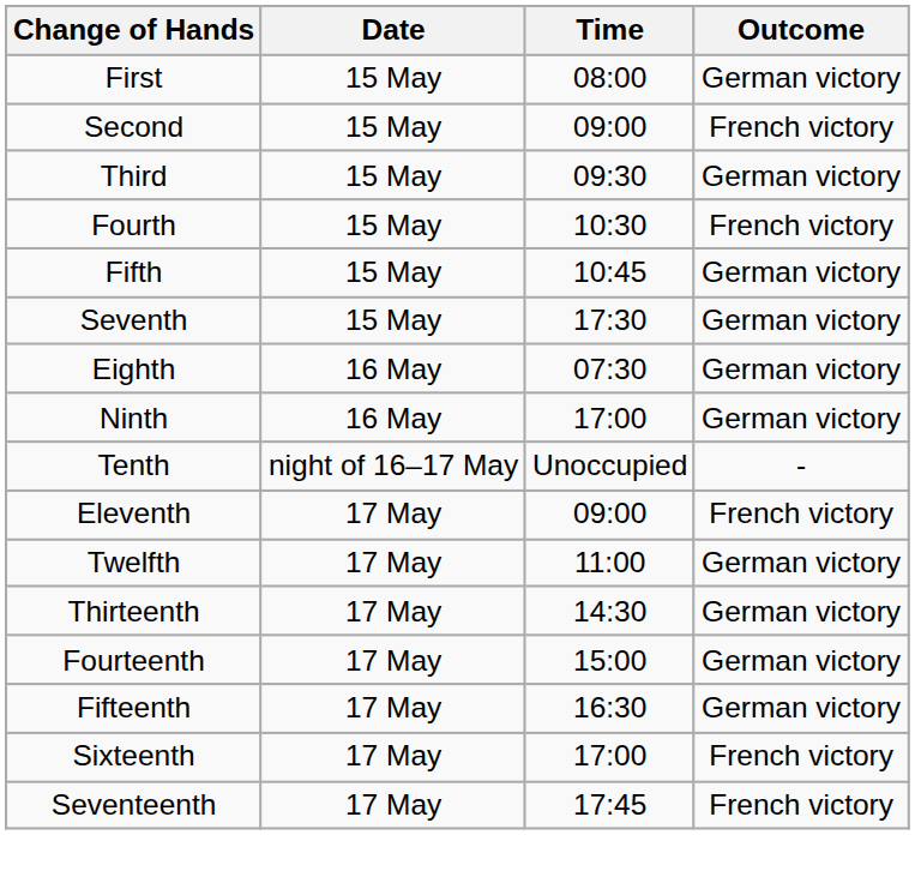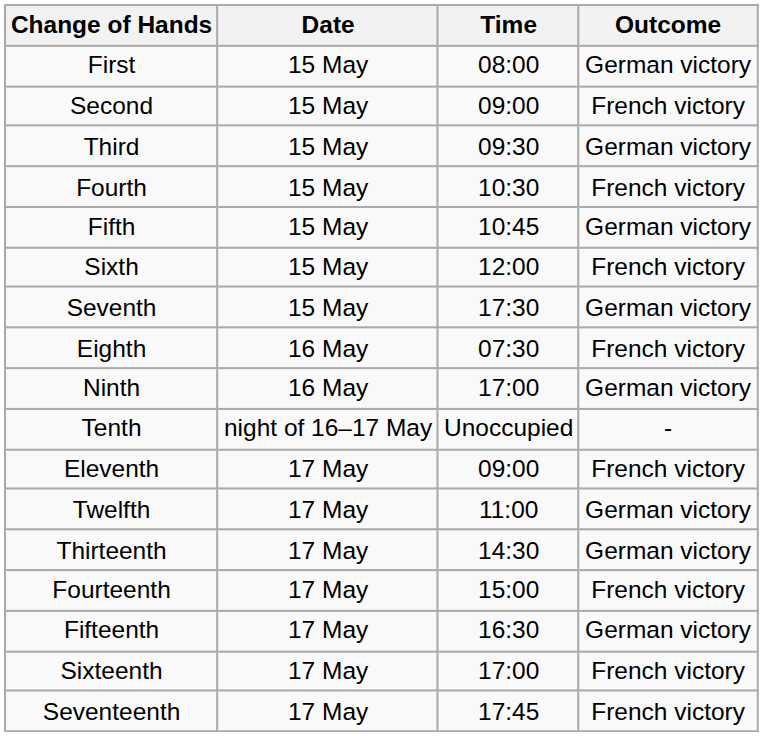+ row: Sixth | 15 May | 12:00 | French victory
Eighth | Outcome: German victory -> French victory
Fourteenth | Outcome: German victory -> French victory
